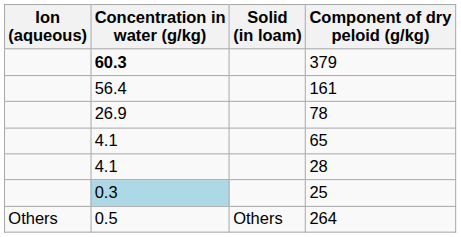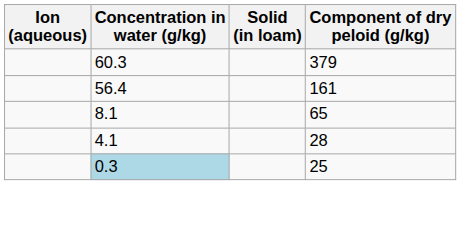379 | Concentration in water (g/kg): bold -> normal
- row: 26.9 | 78
65 | Concentration in water (g/kg): 4.1 -> 8.1
- row: Others | 0.5 | Others | 264
